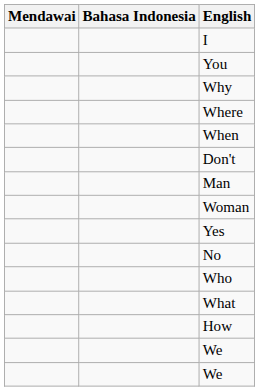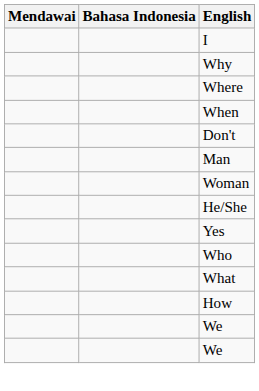- row: You
+ row: He/She
- row: No
